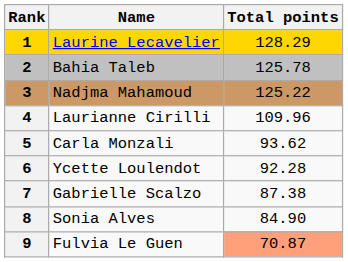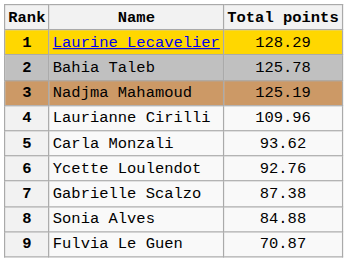Nadjma Mahamoud | Total points: 125.22 -> 125.19
Ycette Loulendot | Total points: 92.28 -> 92.76
Sonia Alves | Total points: 84.90 -> 84.88
Fulvia Le Guen | Total points: lightsalmon background -> no background
